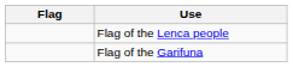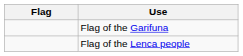rows swapped: Flag of the Garifuna <-> Flag of the Lenca people
